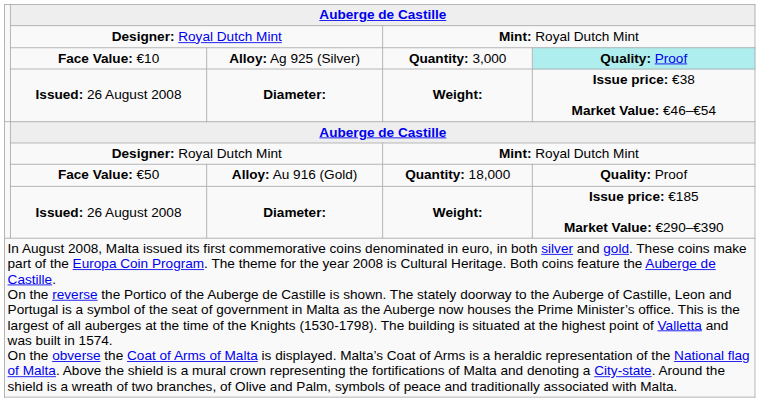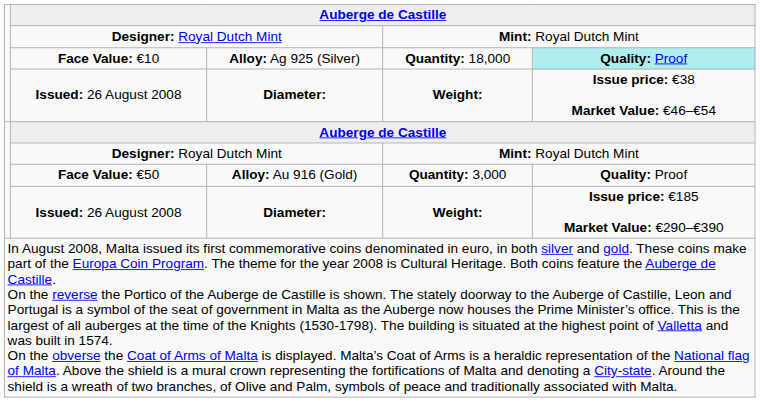Face Value: €10 | column 4: Quantity: 3,000 -> Quantity: 18,000
Face Value: €50 | column 4: Quantity: 18,000 -> Quantity: 3,000
